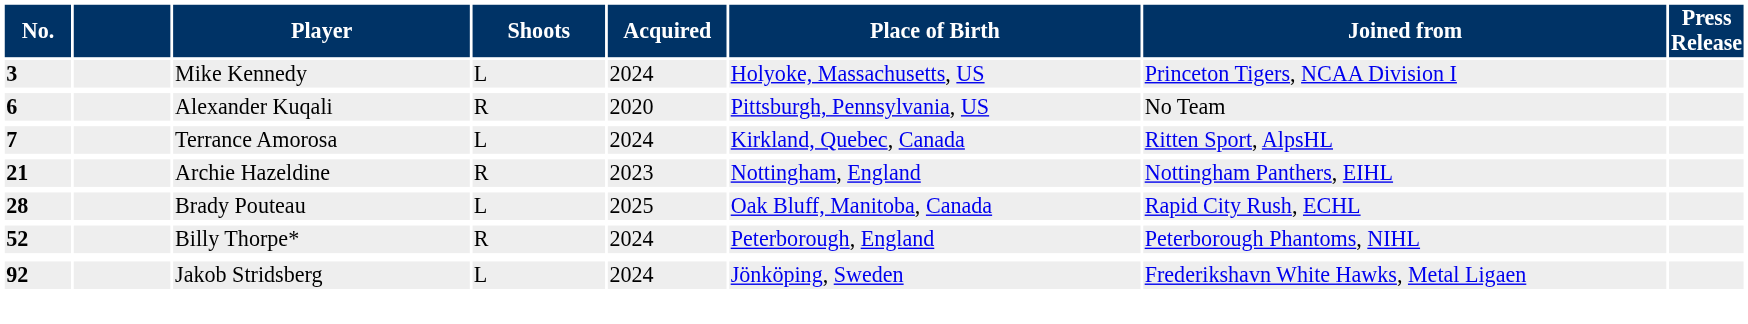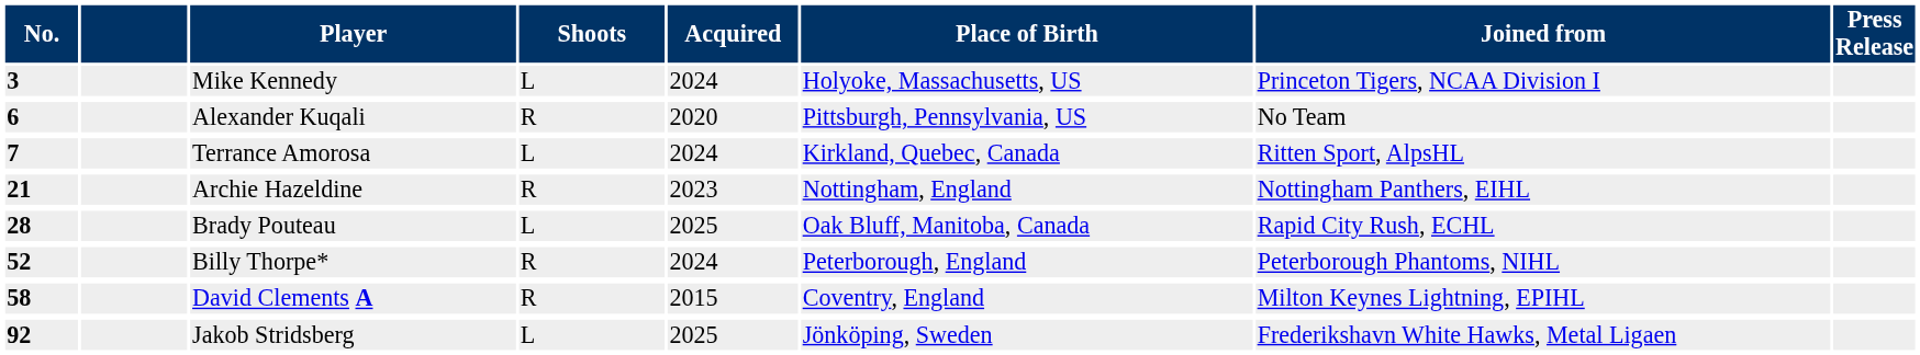+ row: 58 | David Clements A | R | 2015 | Coventry, England | Milton Keynes Lightning, EPIHL
Jakob Stridsberg | Acquired: 2024 -> 2025
